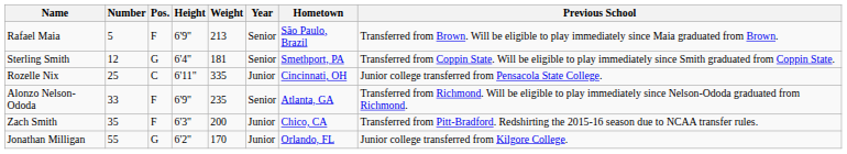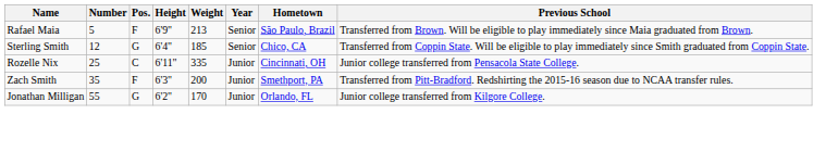Sterling Smith | Weight: 181 -> 185
Sterling Smith | Hometown: Smethport, PA -> Chico, CA
- row: Alonzo Nelson-Ododa | 33 | F | 6'9" | 235 | Senior | Atlanta, GA | Transferred from Richmond. Will be eligible to play immediately since Nelson-Ododa graduated from Richmond.
Zach Smith | Hometown: Chico, CA -> Smethport, PA
